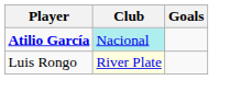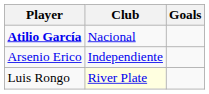Atilio García | Club: paleturquoise background -> no background
+ row: Arsenio Erico | Independiente
